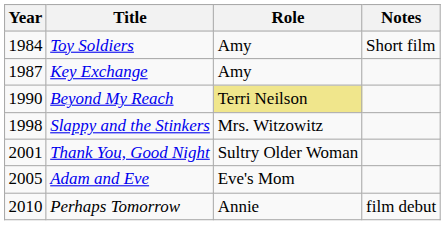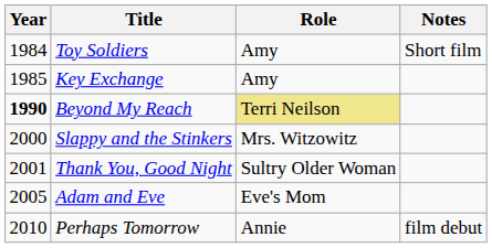Key Exchange | Year: 1987 -> 1985
Beyond My Reach | Year: normal -> bold
Slappy and the Stinkers | Year: 1998 -> 2000
